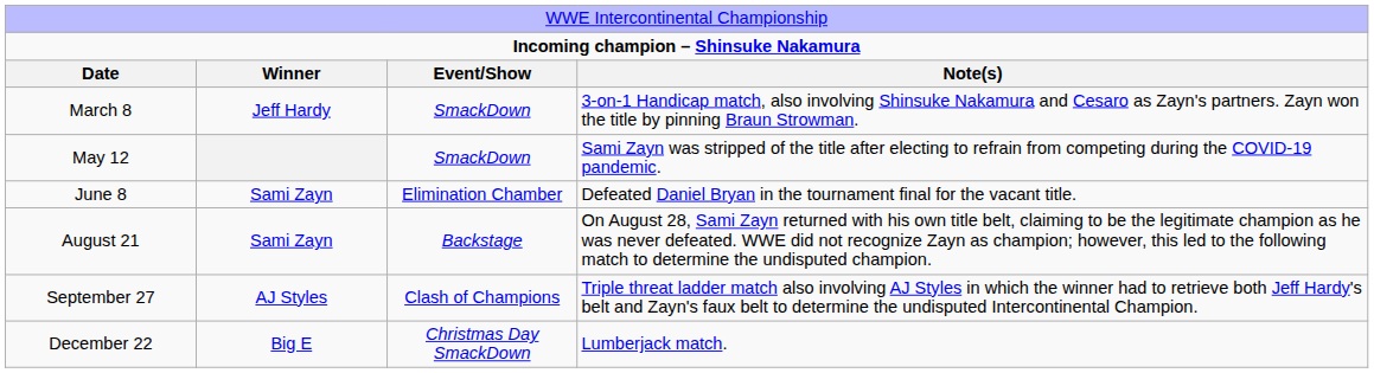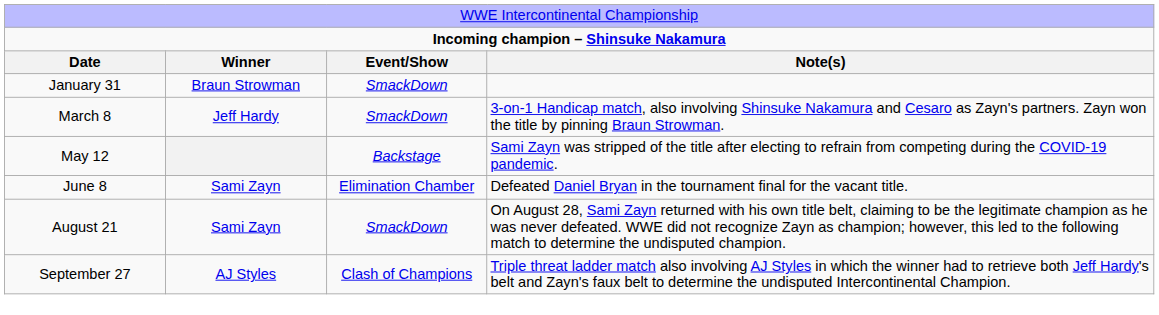+ row: January 31 | Braun Strowman | SmackDown
May 12 | column 3: SmackDown -> Backstage
August 21 | column 3: Backstage -> SmackDown
- row: December 22 | Big E | Christmas Day SmackDown | Lumberjack match.
